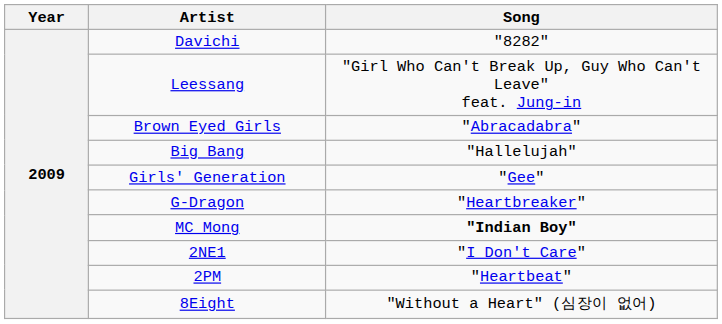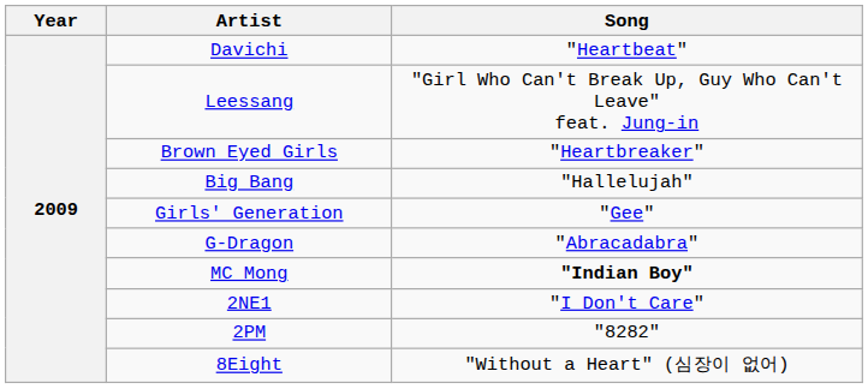Davichi | Song: "8282" -> "Heartbeat"
Brown Eyed Girls | Song: "Abracadabra" -> "Heartbreaker"
G-Dragon | Song: "Heartbreaker" -> "Abracadabra"
2PM | Song: "Heartbeat" -> "8282"
